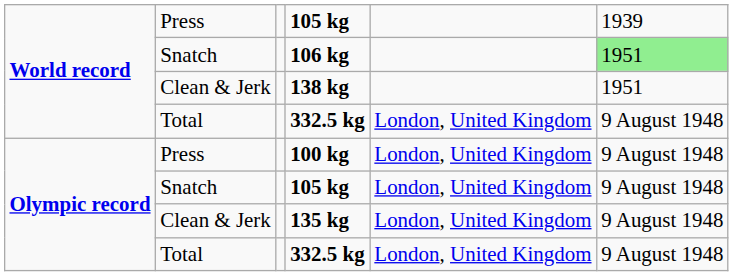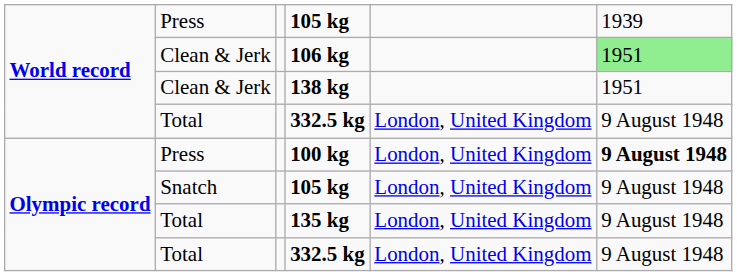106 kg | column 2: Snatch -> Clean & Jerk
100 kg | column 6: normal -> bold
135 kg | column 2: Clean & Jerk -> Total
